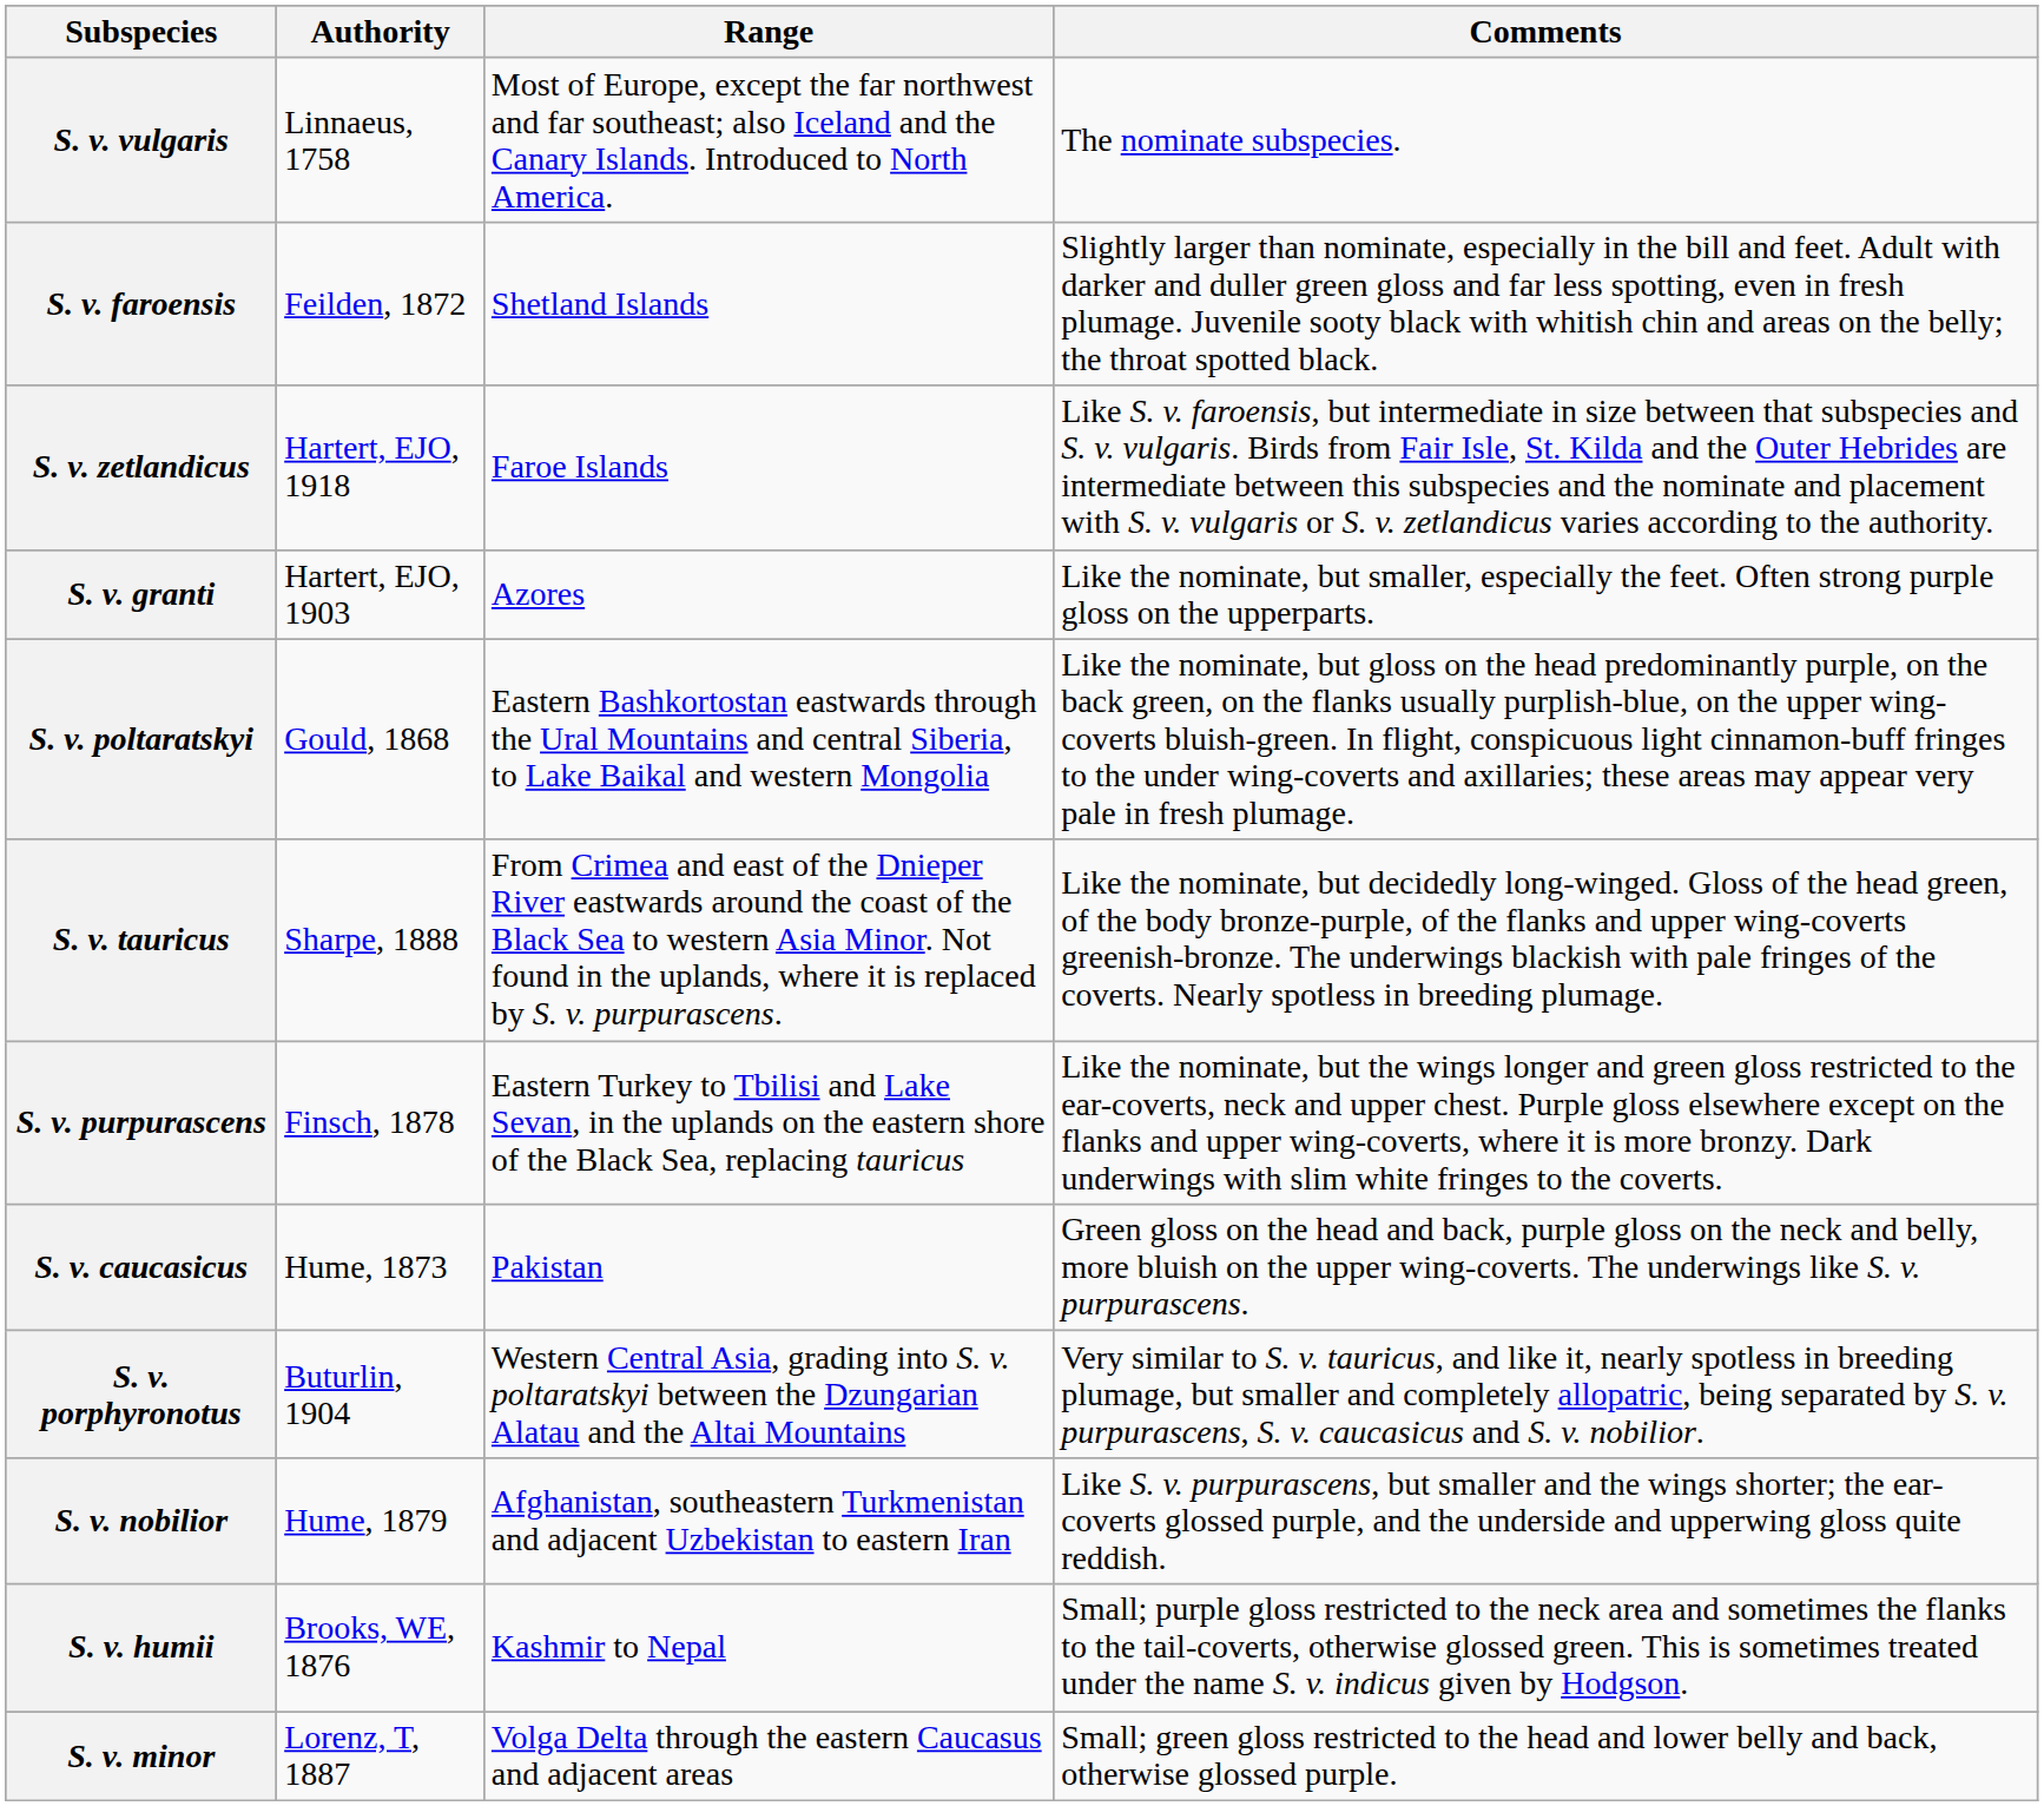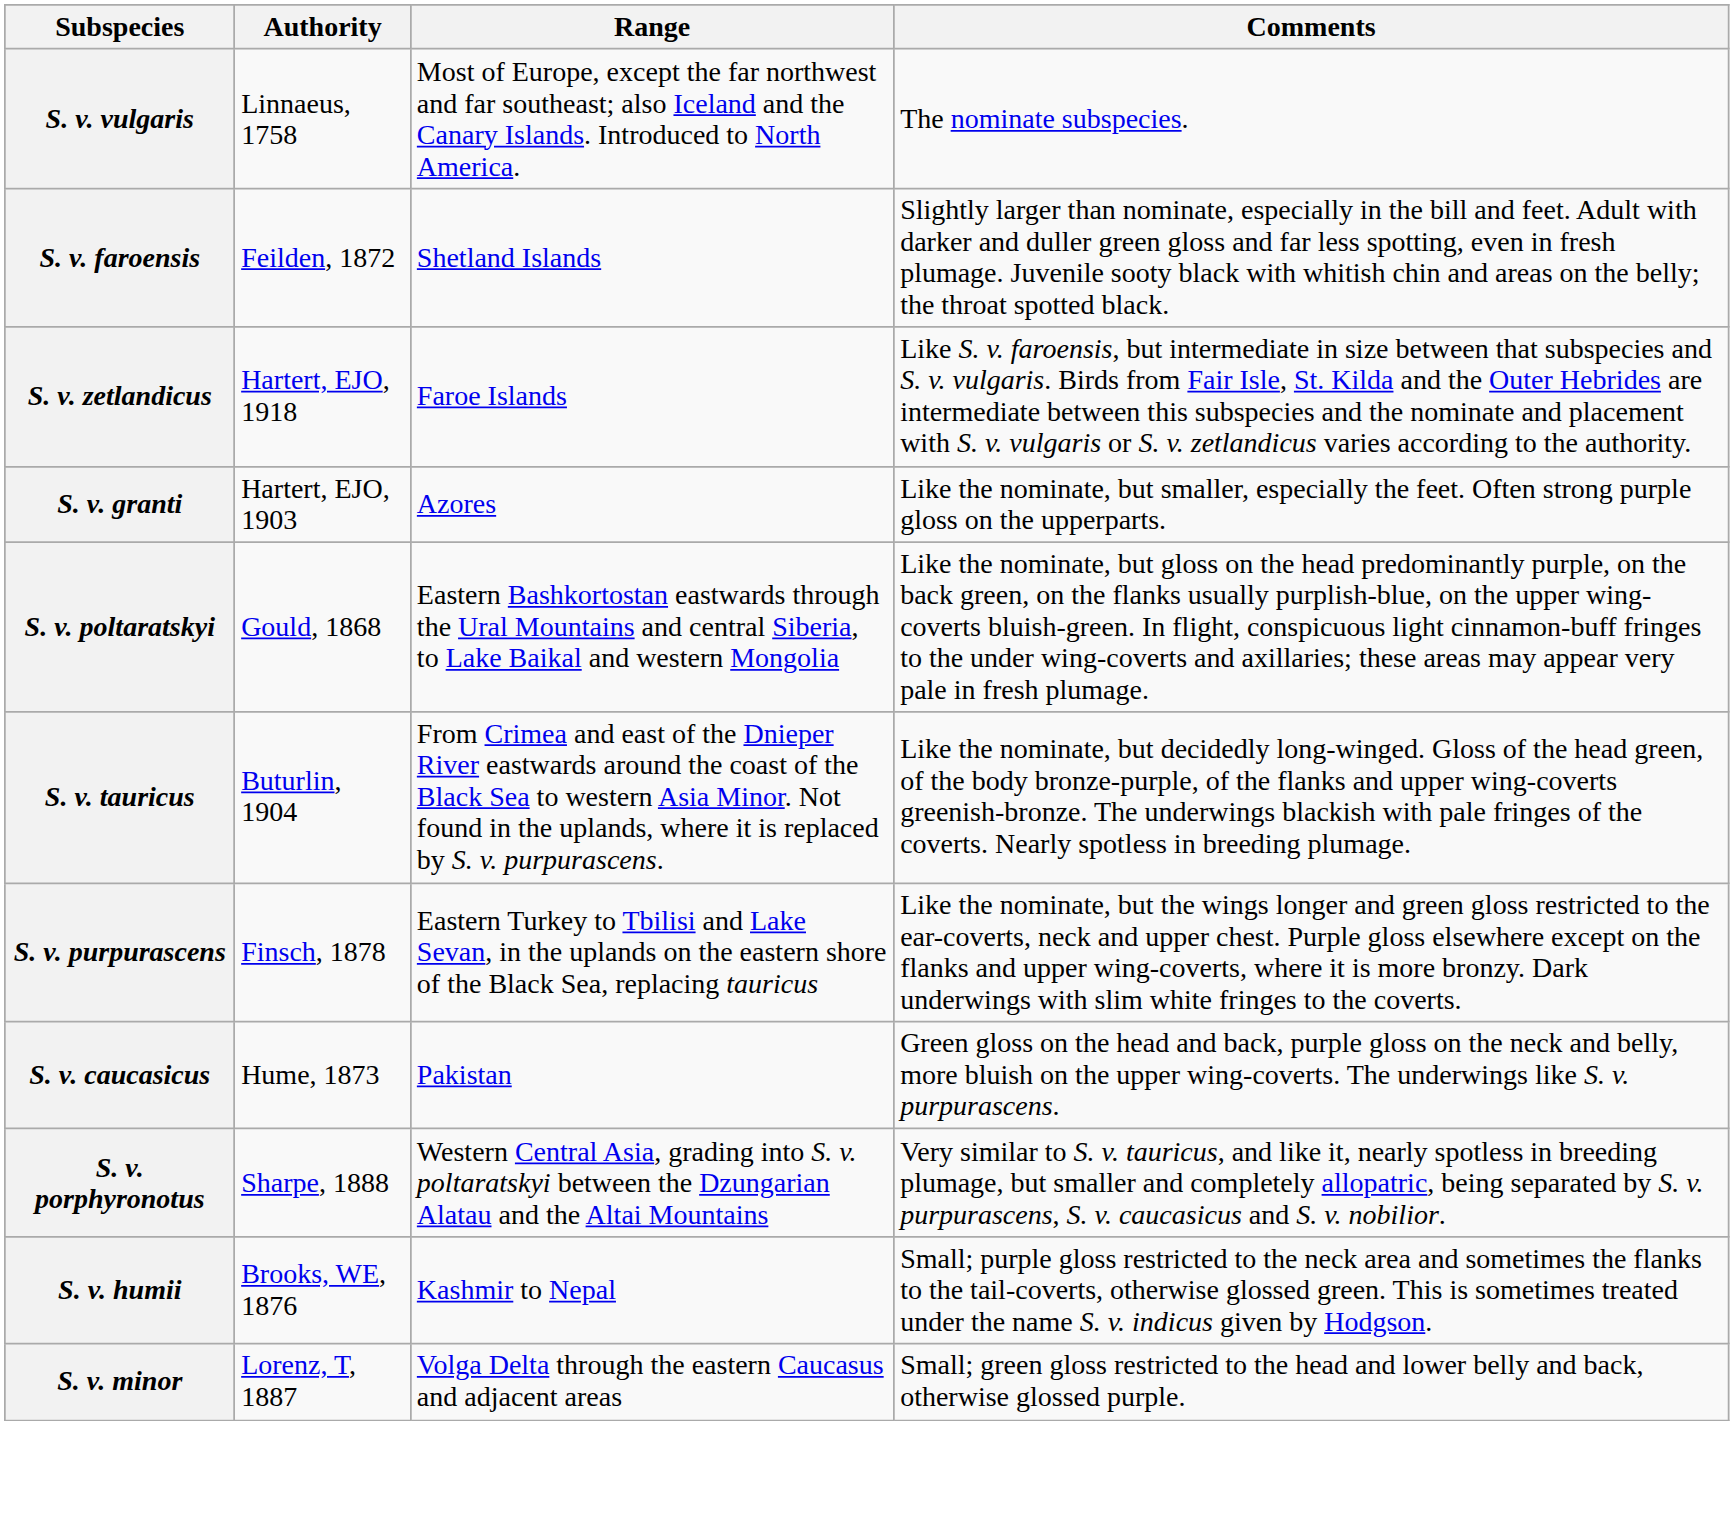S. v. tauricus | Authority: Sharpe, 1888 -> Buturlin, 1904
S. v. porphyronotus | Authority: Buturlin, 1904 -> Sharpe, 1888
- row: S. v. nobilior | Hume, 1879 | Afghanistan, southeastern Turkmenistan and adjacent Uzbekistan to eastern Iran | Like S. v. purpurascens, but smaller and the wings shorter; the ear-coverts glossed purple, and the underside and upperwing gloss quite reddish.
